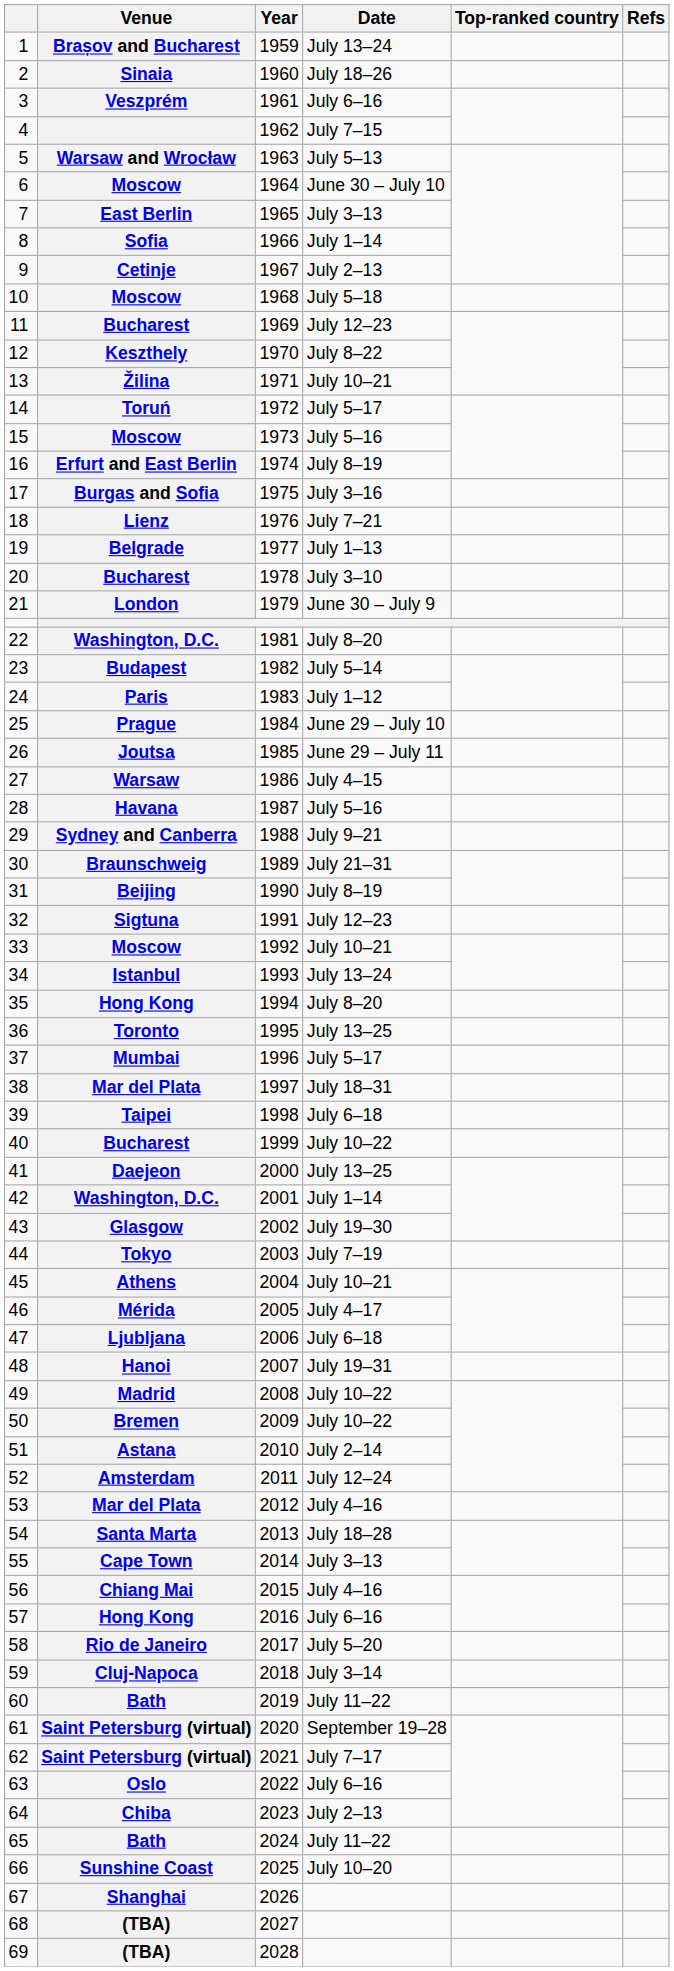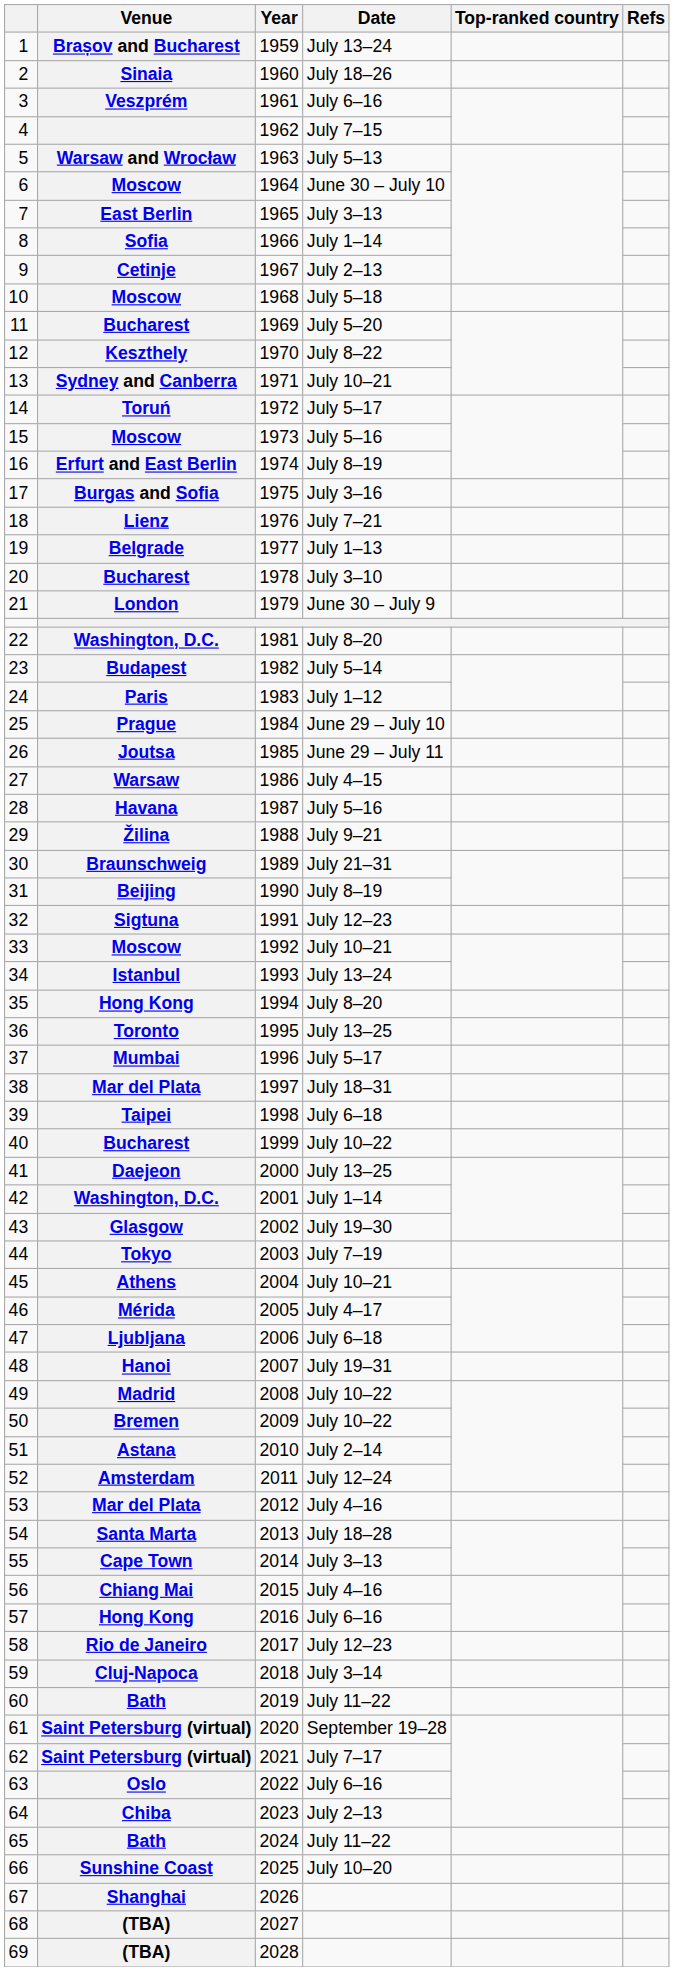11 | Date: July 12–23 -> July 5–20
13 | Venue: Žilina -> Sydney and Canberra
29 | Venue: Sydney and Canberra -> Žilina
58 | Date: July 5–20 -> July 12–23
